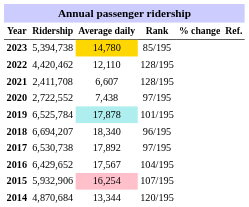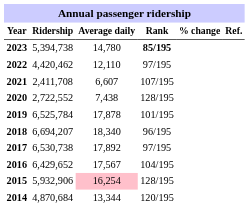2023 | Average daily: gold background -> no background
2023 | Rank: normal -> bold
2022 | Rank: 128/195 -> 97/195
2021 | Rank: 128/195 -> 107/195
2020 | Rank: 97/195 -> 128/195
2019 | Average daily: paleturquoise background -> no background
2015 | Rank: 107/195 -> 128/195
